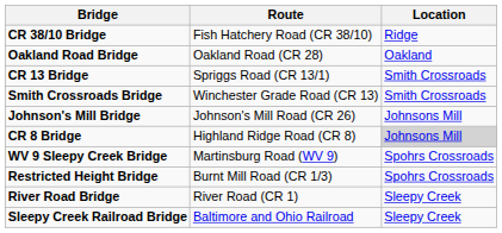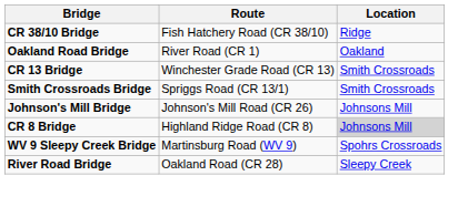Oakland Road Bridge | Route: Oakland Road (CR 28) -> River Road (CR 1)
CR 13 Bridge | Route: Spriggs Road (CR 13/1) -> Winchester Grade Road (CR 13)
Smith Crossroads Bridge | Route: Winchester Grade Road (CR 13) -> Spriggs Road (CR 13/1)
- row: Restricted Height Bridge | Burnt Mill Road (CR 1/3) | Spohrs Crossroads
River Road Bridge | Route: River Road (CR 1) -> Oakland Road (CR 28)
- row: Sleepy Creek Railroad Bridge | Baltimore and Ohio Railroad | Sleepy Creek
